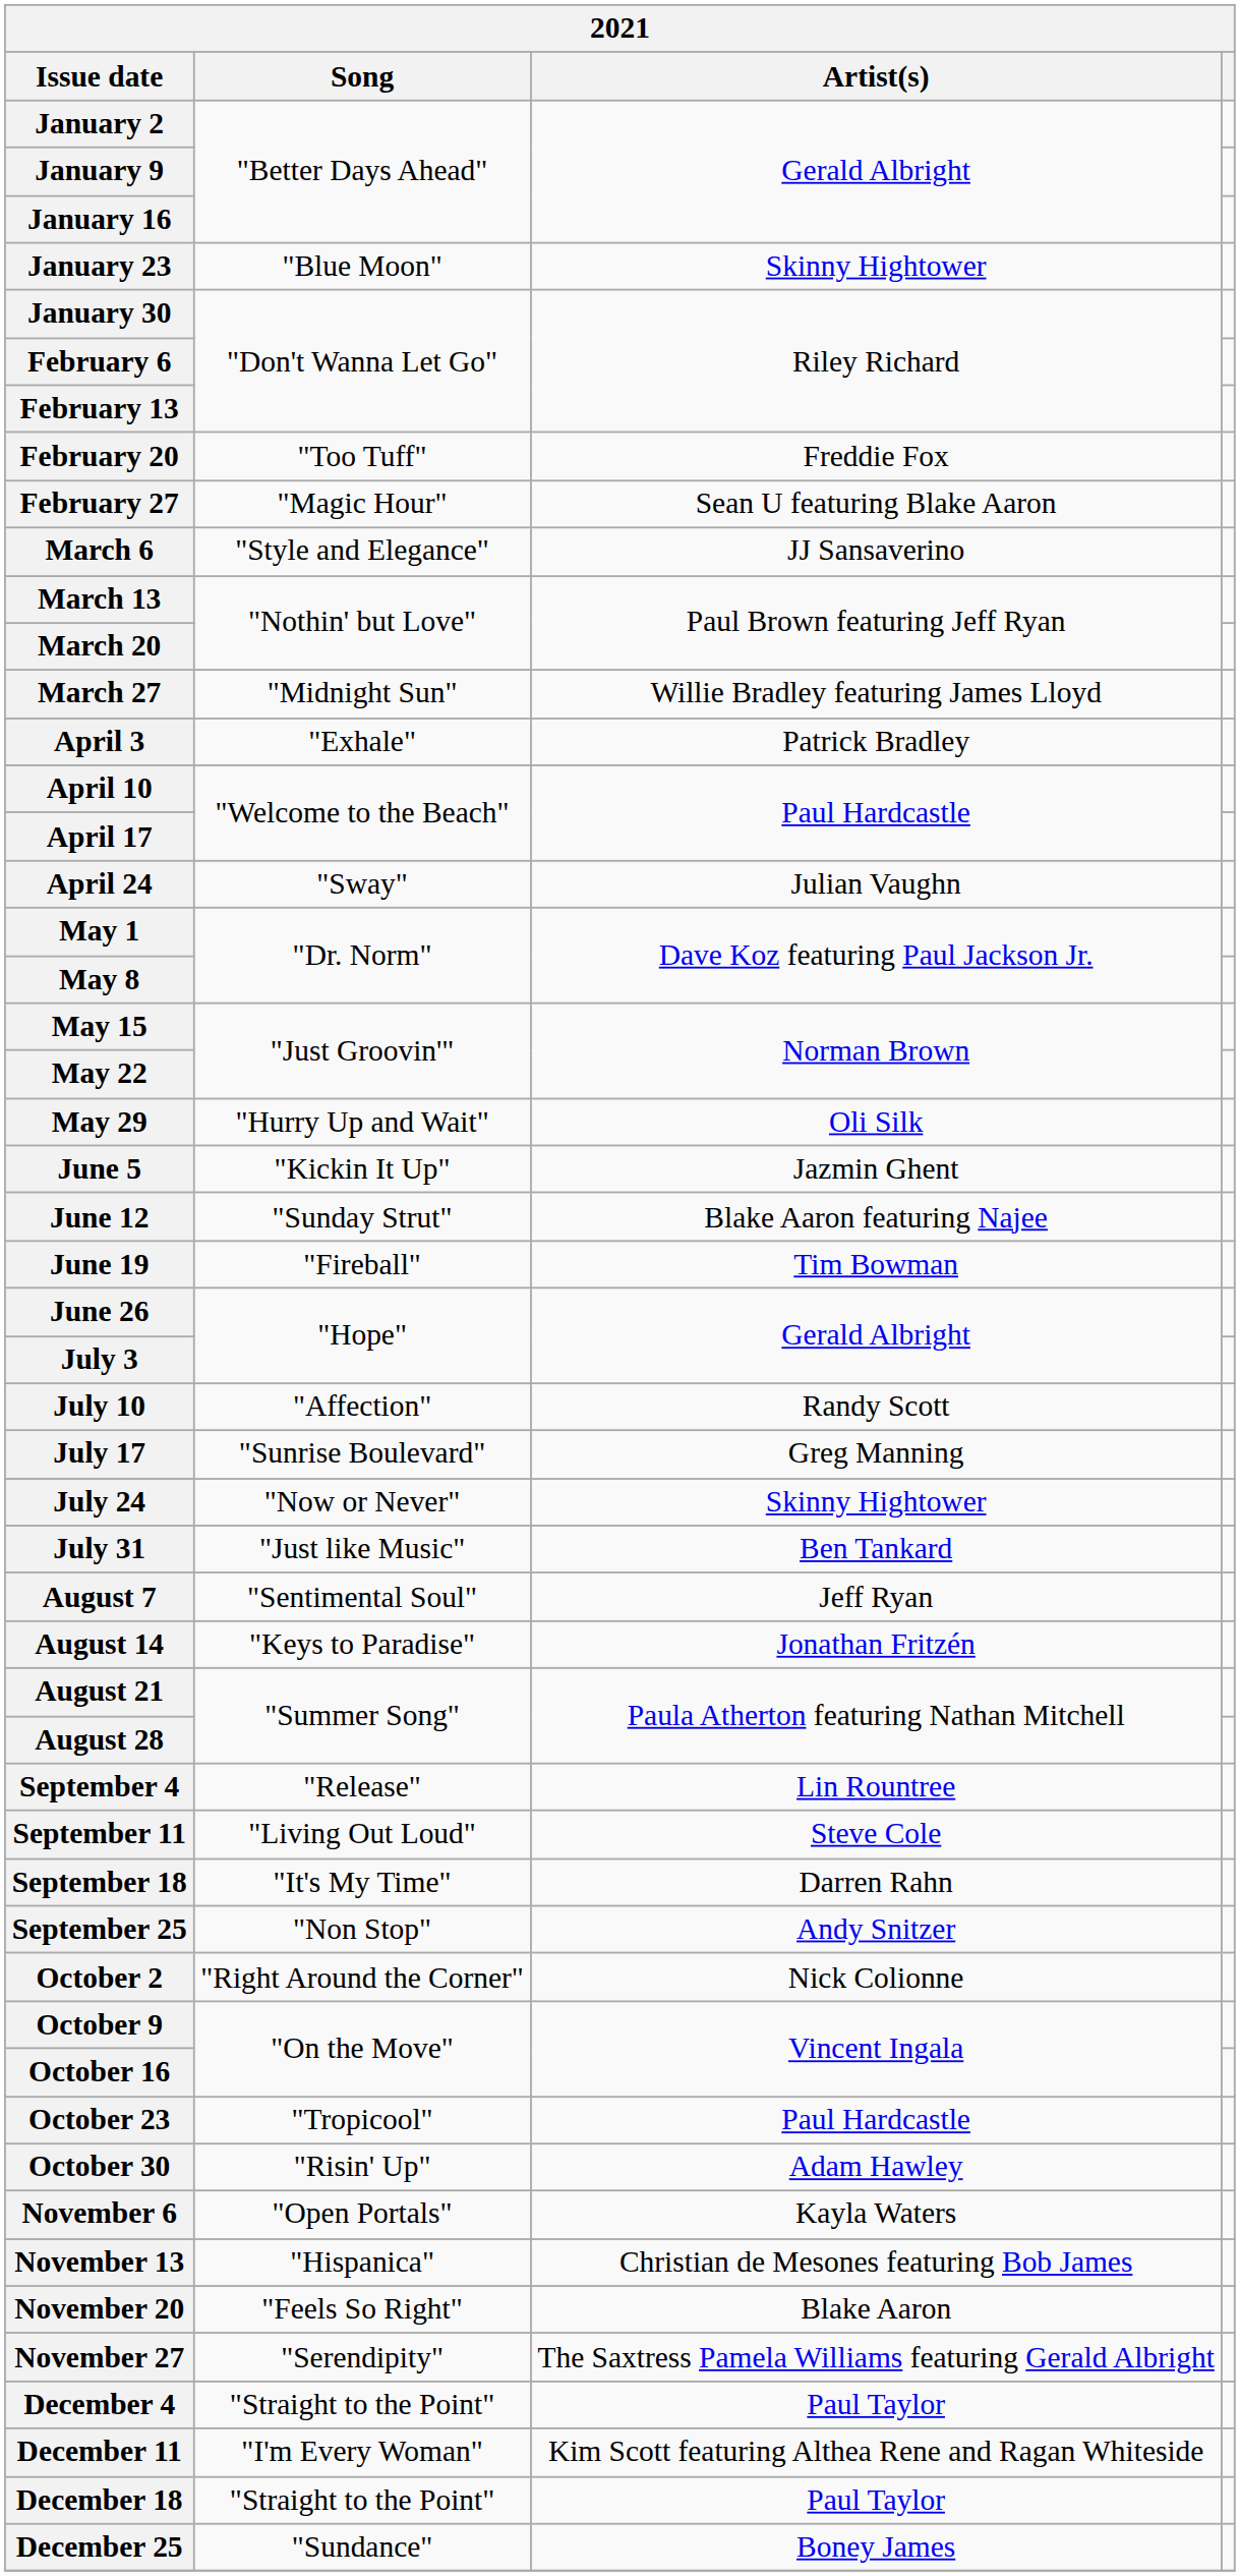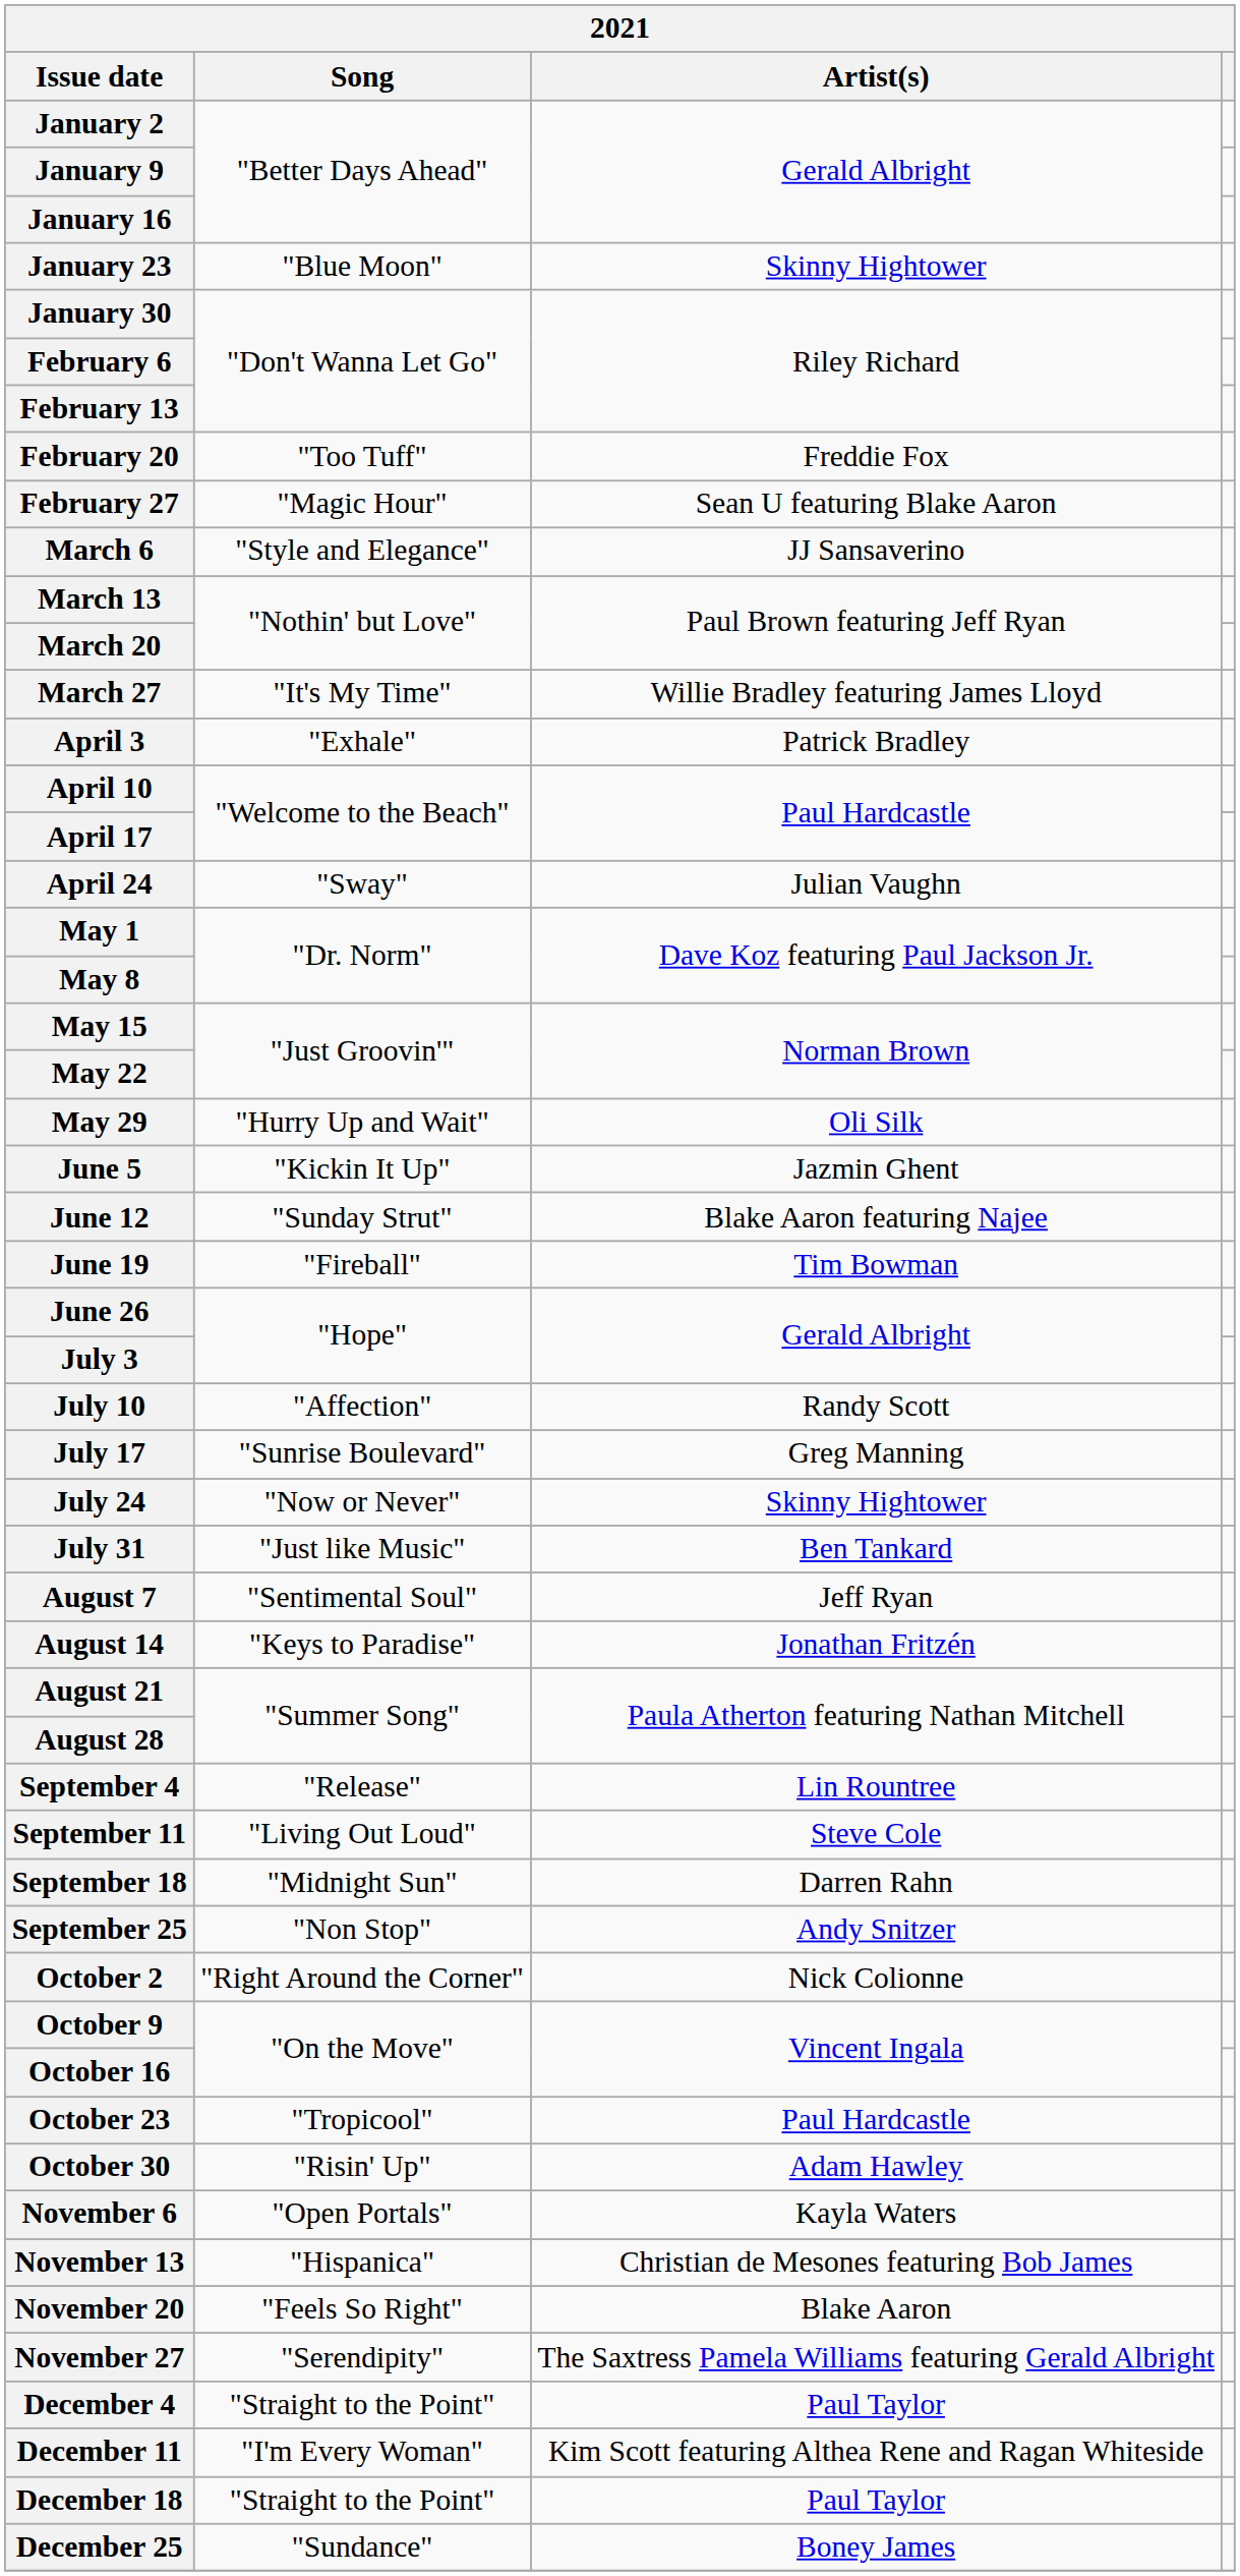March 27 | Song: "Midnight Sun" -> "It's My Time"
September 18 | Song: "It's My Time" -> "Midnight Sun"
